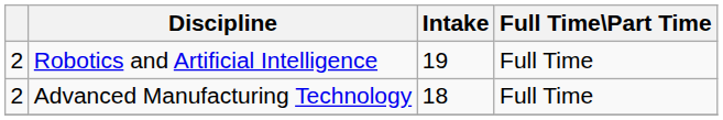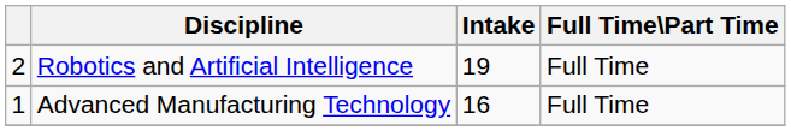Advanced Manufacturing Technology | column 1: 2 -> 1
Advanced Manufacturing Technology | Intake: 18 -> 16
